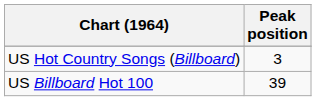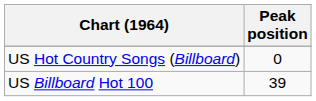US Hot Country Songs (Billboard) | Peak position: 3 -> 0
